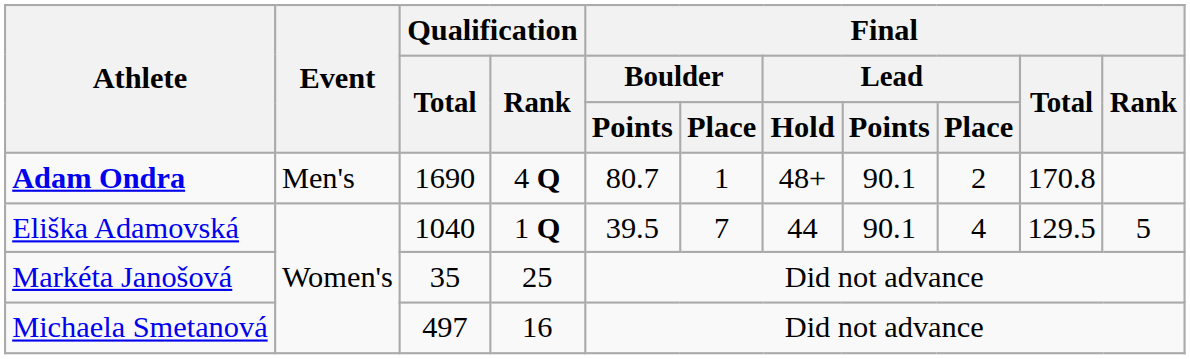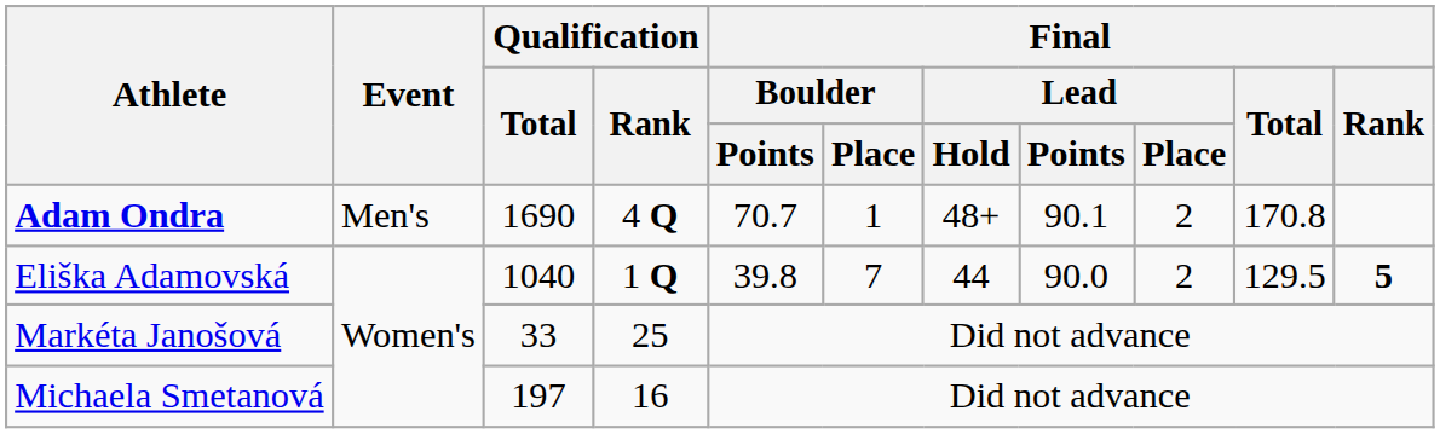Adam Ondra | Final / Boulder / Points: 80.7 -> 70.7
Eliška Adamovská | Final / Boulder / Points: 39.5 -> 39.8
Eliška Adamovská | Final / Lead / Points: 90.1 -> 90.0
Eliška Adamovská | Final / Lead / Place: 4 -> 2
Eliška Adamovská | Final / Rank: normal -> bold
Markéta Janošová | Qualification / Total: 35 -> 33
Michaela Smetanová | Qualification / Total: 497 -> 197
